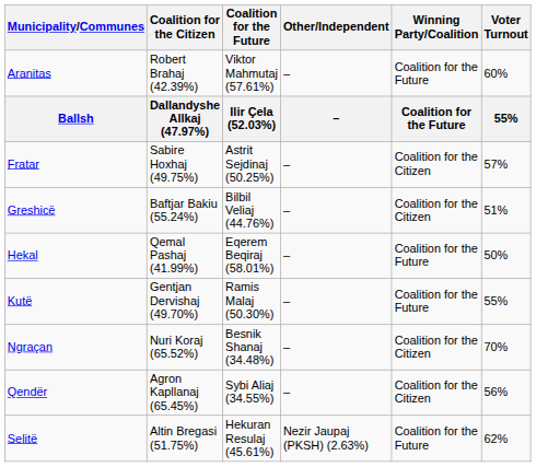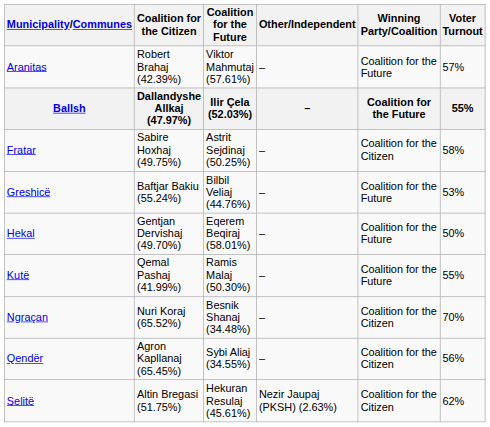Aranitas | Voter Turnout: 60% -> 57%
Fratar | Voter Turnout: 57% -> 58%
Greshicë | Winning Party/Coalition: Coalition for the Citizen -> Coalition for the Future
Greshicë | Voter Turnout: 51% -> 53%
Hekal | Coalition for the Citizen: Qemal Pashaj (41.99%) -> Gentjan Dervishaj (49.70%)
Kutë | Coalition for the Citizen: Gentjan Dervishaj (49.70%) -> Qemal Pashaj (41.99%)
Selitë | Winning Party/Coalition: Coalition for the Future -> Coalition for the Citizen
